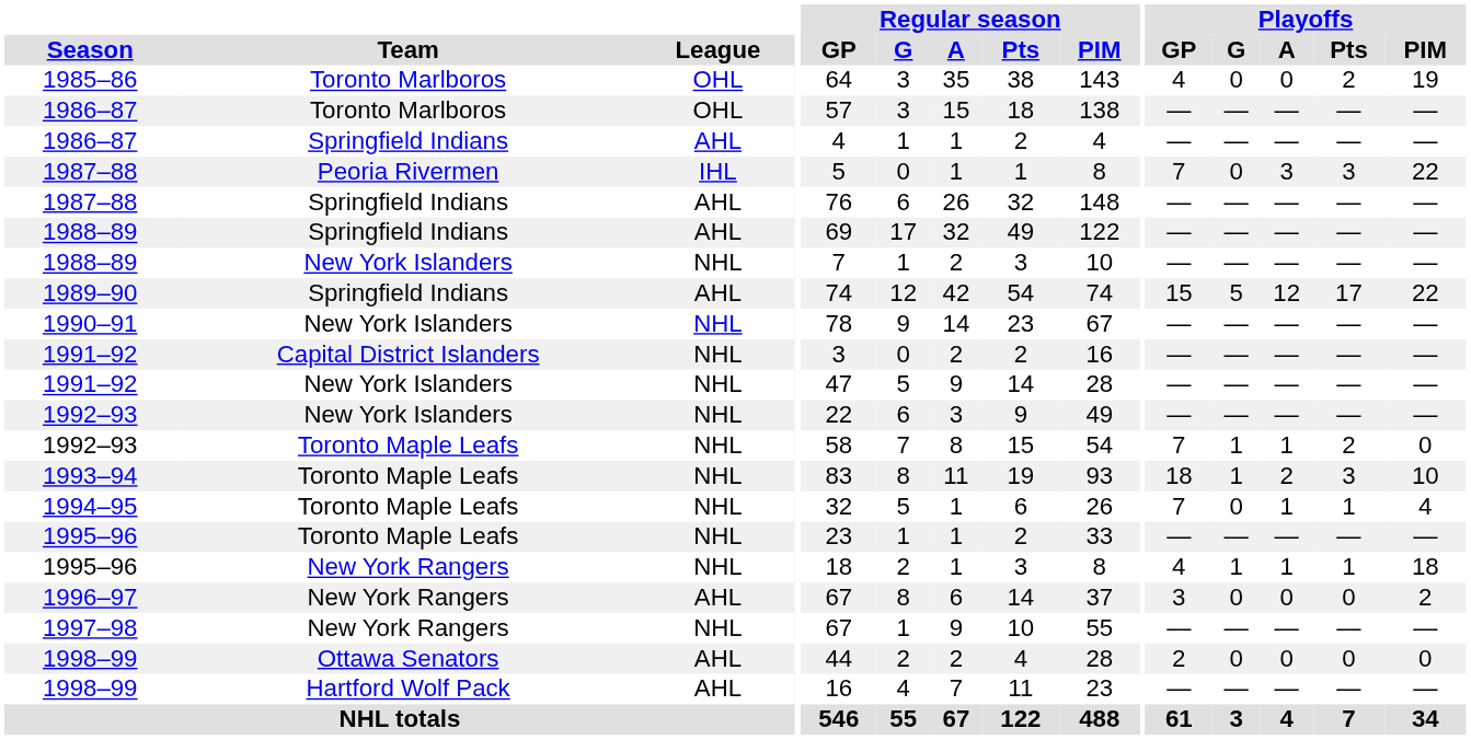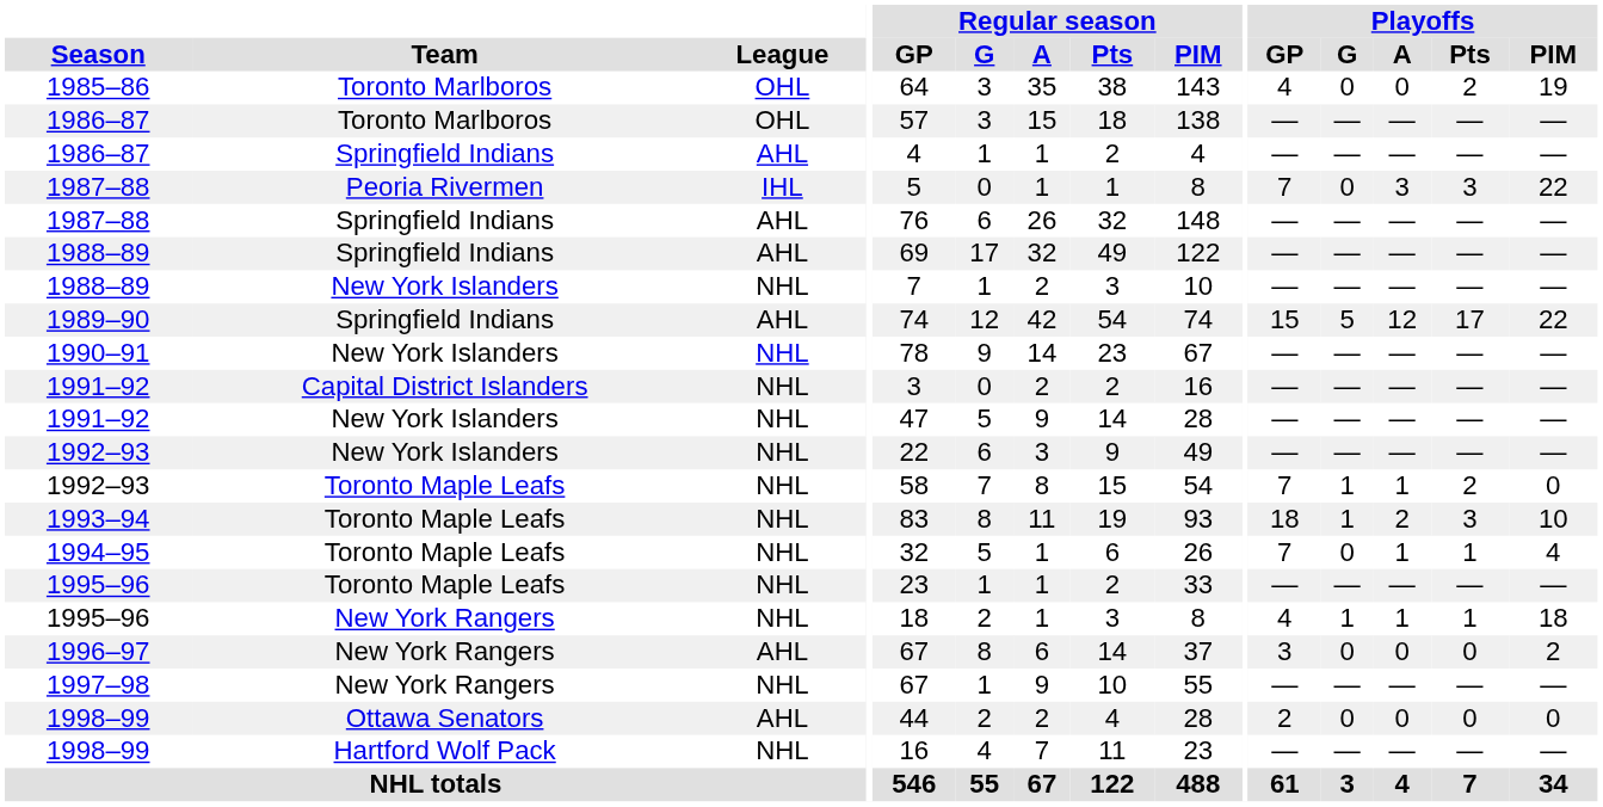1998–99 / Hartford Wolf Pack | League: AHL -> NHL
